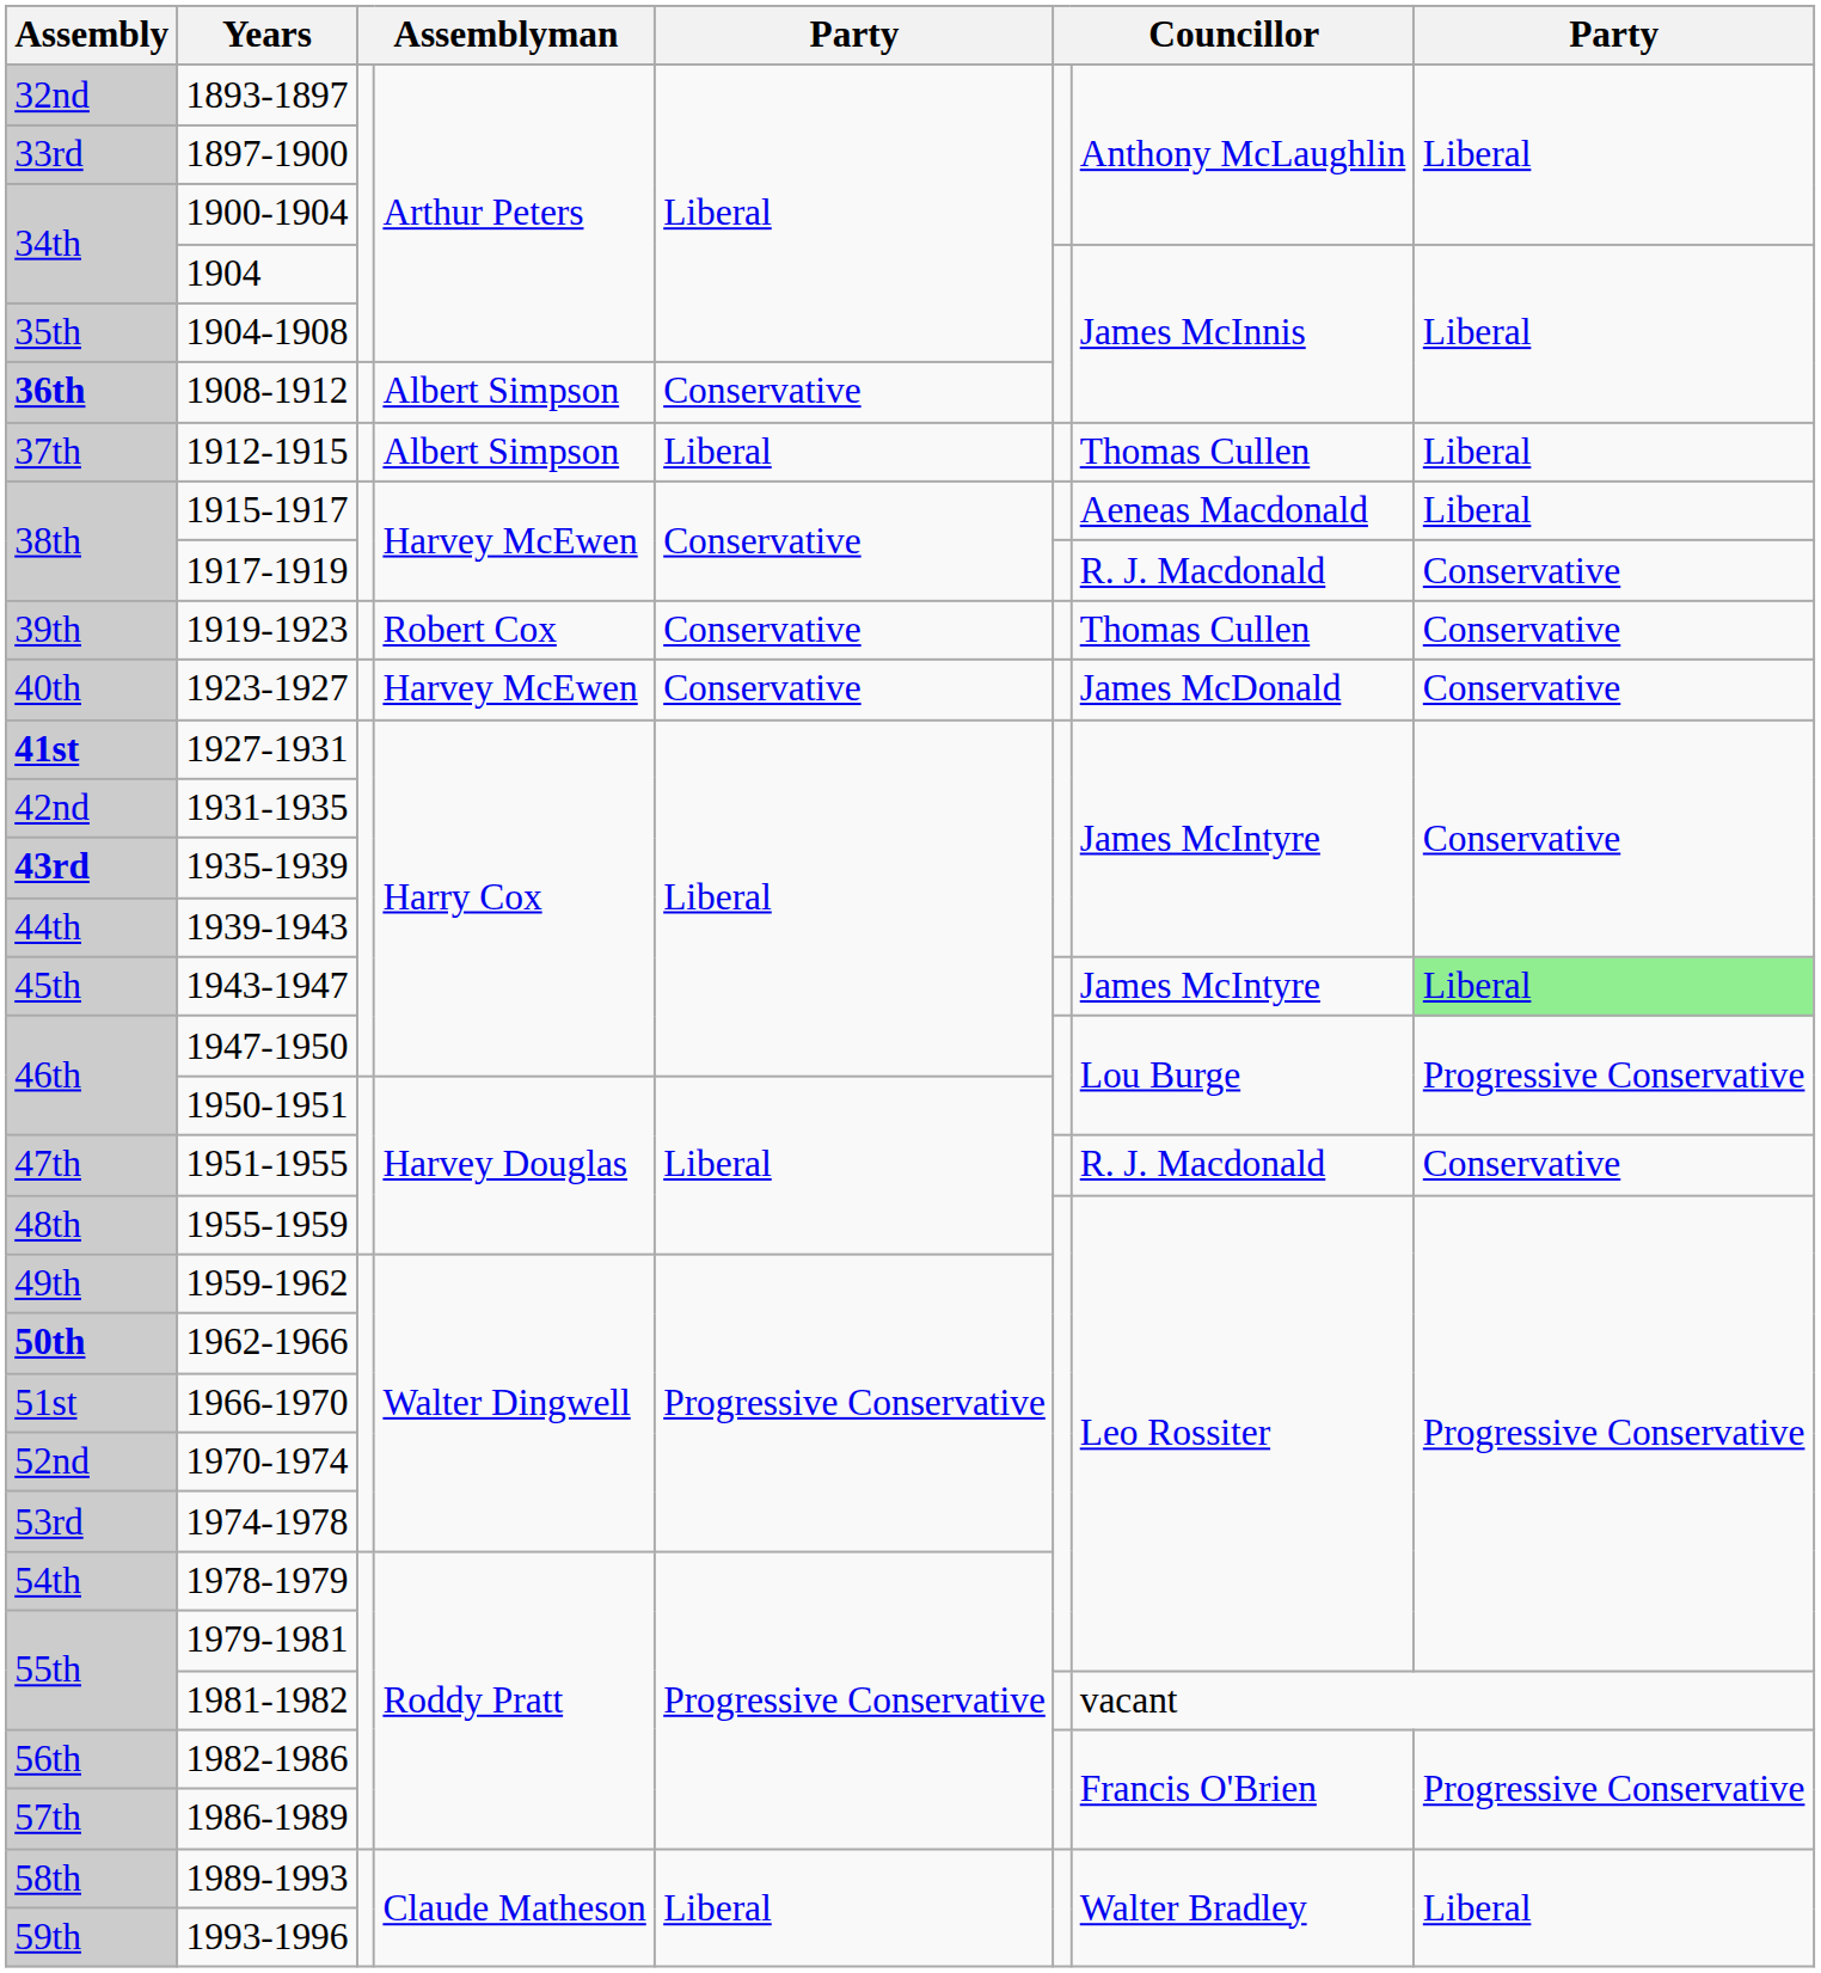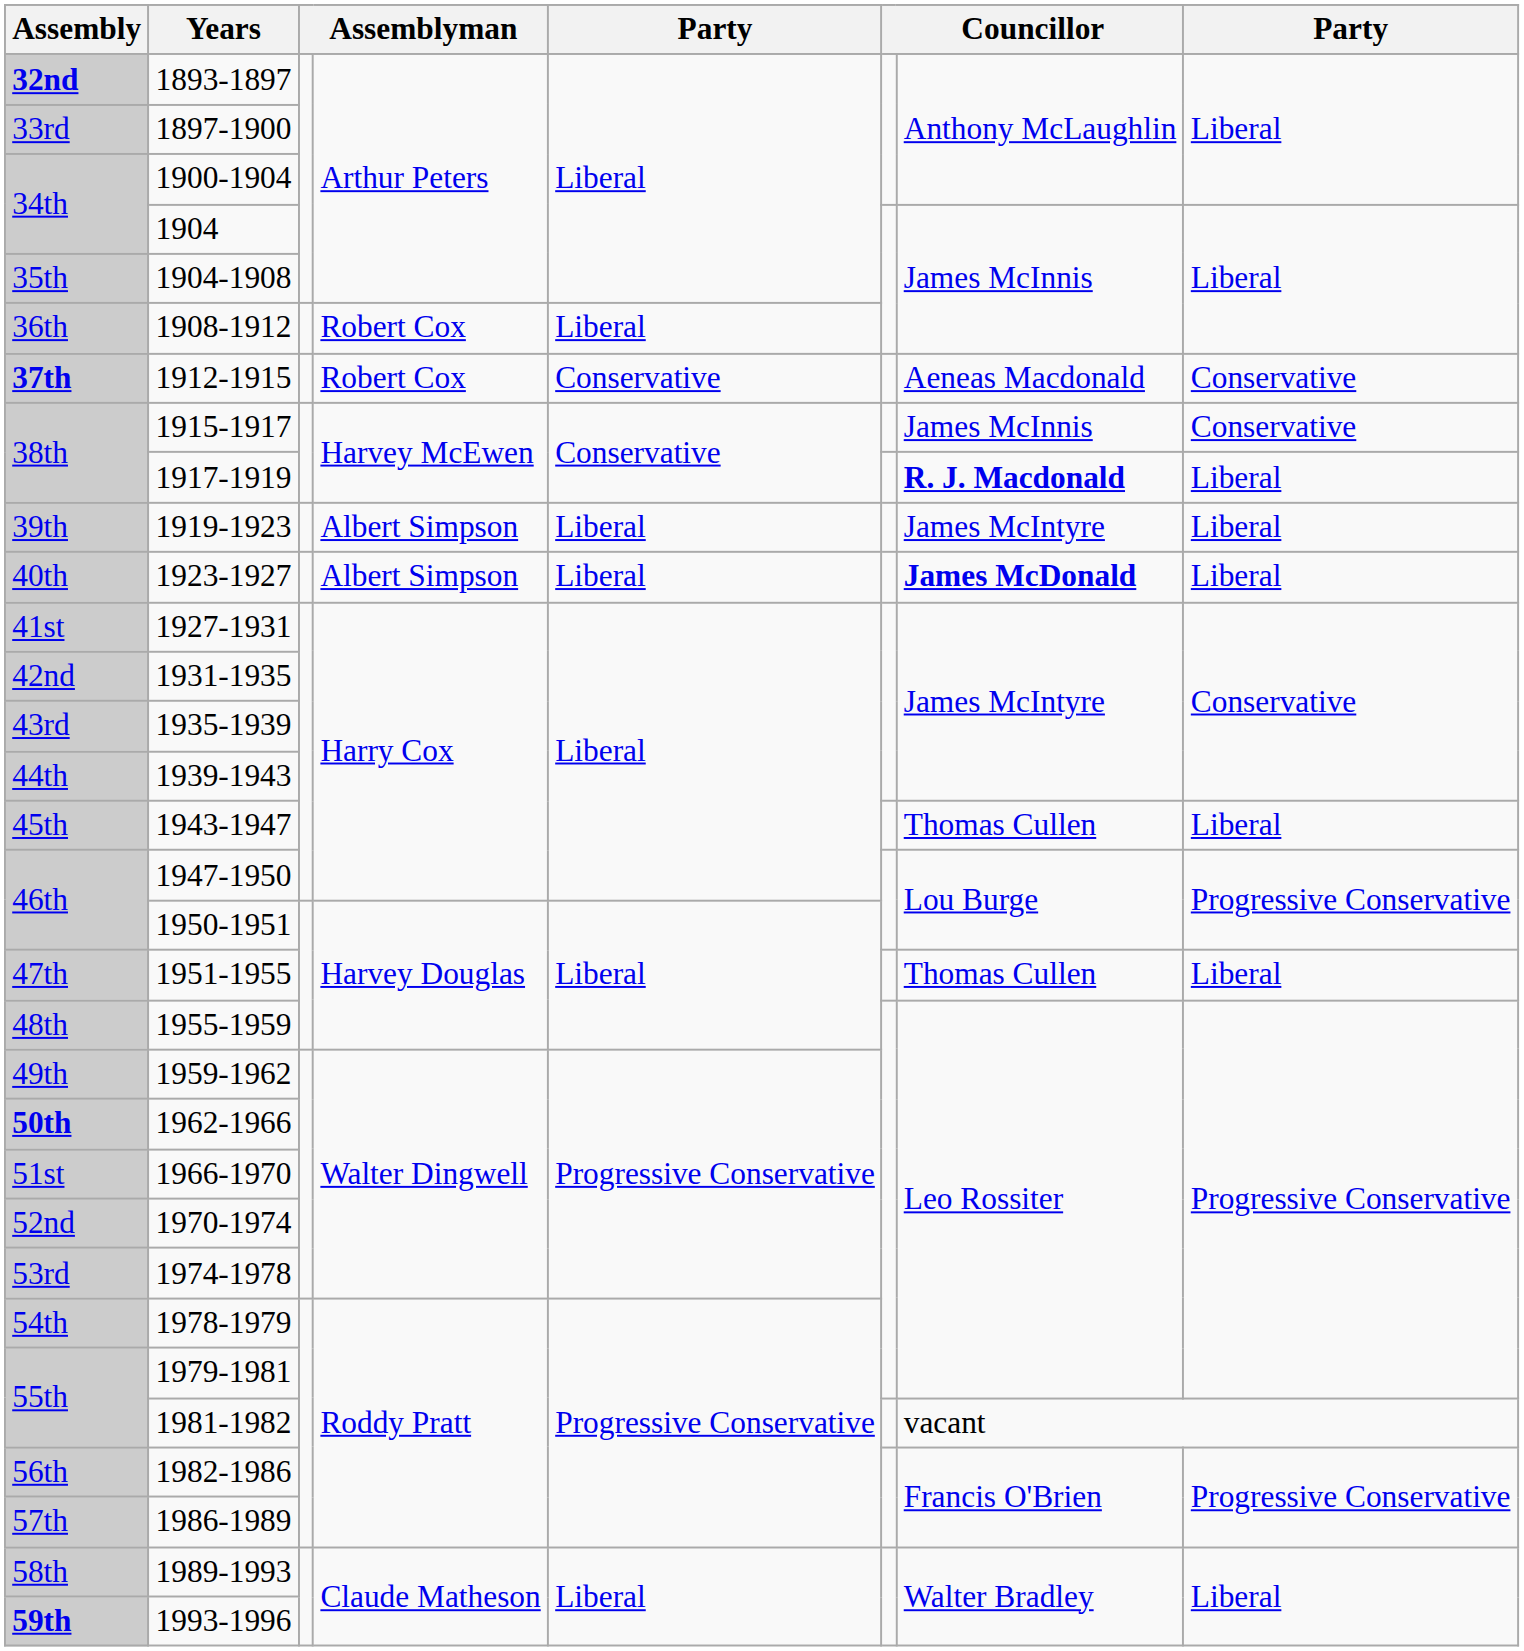1893-1897 | Assembly: normal -> bold
1908-1912 | Assembly: bold -> normal
1908-1912 | column 4: Albert Simpson -> Robert Cox
1908-1912 | column 5: Conservative -> Liberal
1912-1915 | Assembly: normal -> bold
1912-1915 | column 4: Albert Simpson -> Robert Cox
1912-1915 | column 5: Liberal -> Conservative
1912-1915 | column 7: Thomas Cullen -> Aeneas Macdonald
1912-1915 | column 8: Liberal -> Conservative
1915-1917 | column 7: Aeneas Macdonald -> James McInnis
1915-1917 | column 8: Liberal -> Conservative
1917-1919 | column 7: normal -> bold
1917-1919 | column 8: Conservative -> Liberal
1919-1923 | column 4: Robert Cox -> Albert Simpson
1919-1923 | column 5: Conservative -> Liberal
1919-1923 | column 7: Thomas Cullen -> James McIntyre
1919-1923 | column 8: Conservative -> Liberal
1923-1927 | column 4: Harvey McEwen -> Albert Simpson
1923-1927 | column 5: Conservative -> Liberal
1923-1927 | column 7: normal -> bold
1923-1927 | column 8: Conservative -> Liberal
1927-1931 | Assembly: bold -> normal
1935-1939 | Assembly: bold -> normal
1943-1947 | column 7: James McIntyre -> Thomas Cullen
1943-1947 | column 8: lightgreen background -> no background
1951-1955 | column 7: R. J. Macdonald -> Thomas Cullen
1951-1955 | column 8: Conservative -> Liberal
1993-1996 | Assembly: normal -> bold
